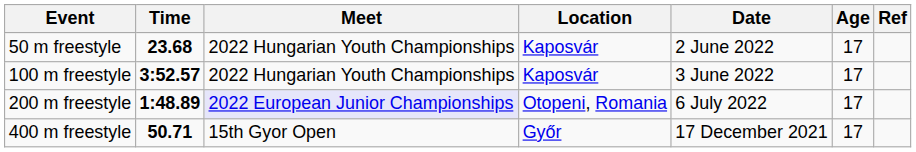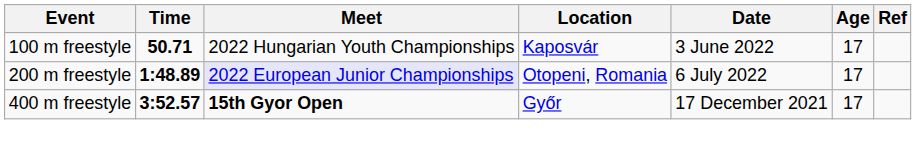- row: 50 m freestyle | 23.68 | 2022 Hungarian Youth Championships | Kaposvár | 2 June 2022 | 17
100 m freestyle | Time: 3:52.57 -> 50.71
400 m freestyle | Time: 50.71 -> 3:52.57
400 m freestyle | Meet: normal -> bold
